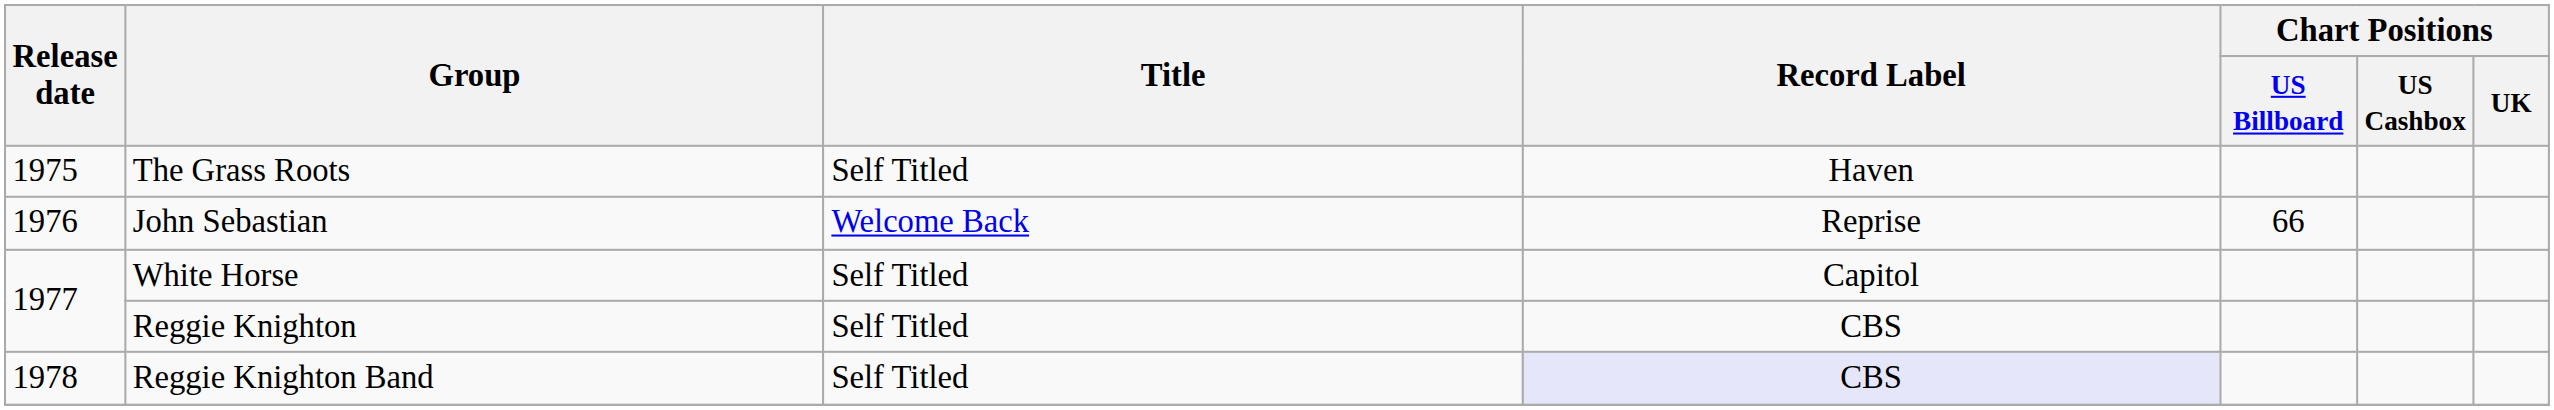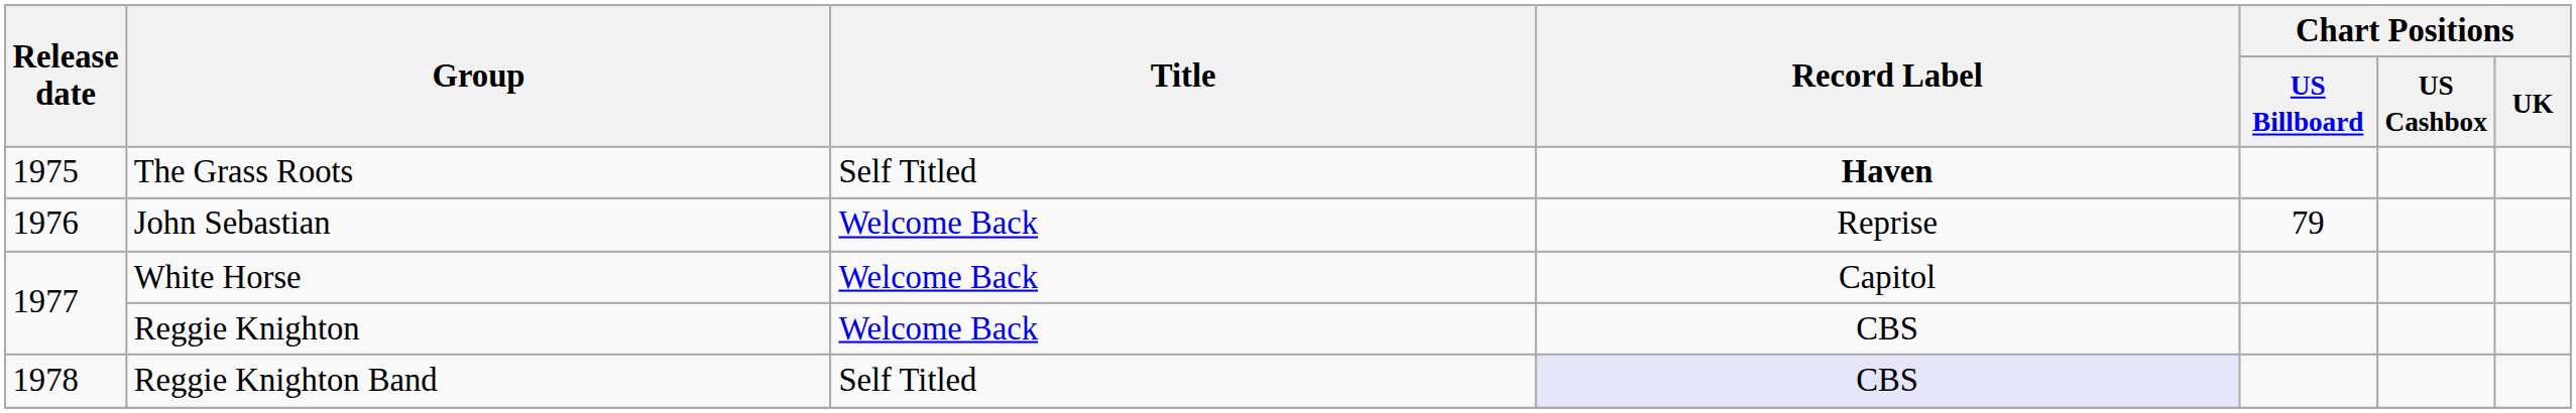The Grass Roots | Record Label: normal -> bold
John Sebastian | Chart Positions / US Billboard: 66 -> 79
White Horse | Title: Self Titled -> Welcome Back
Reggie Knighton | Title: Self Titled -> Welcome Back
